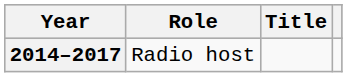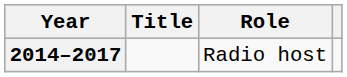columns swapped: Title <-> Role
